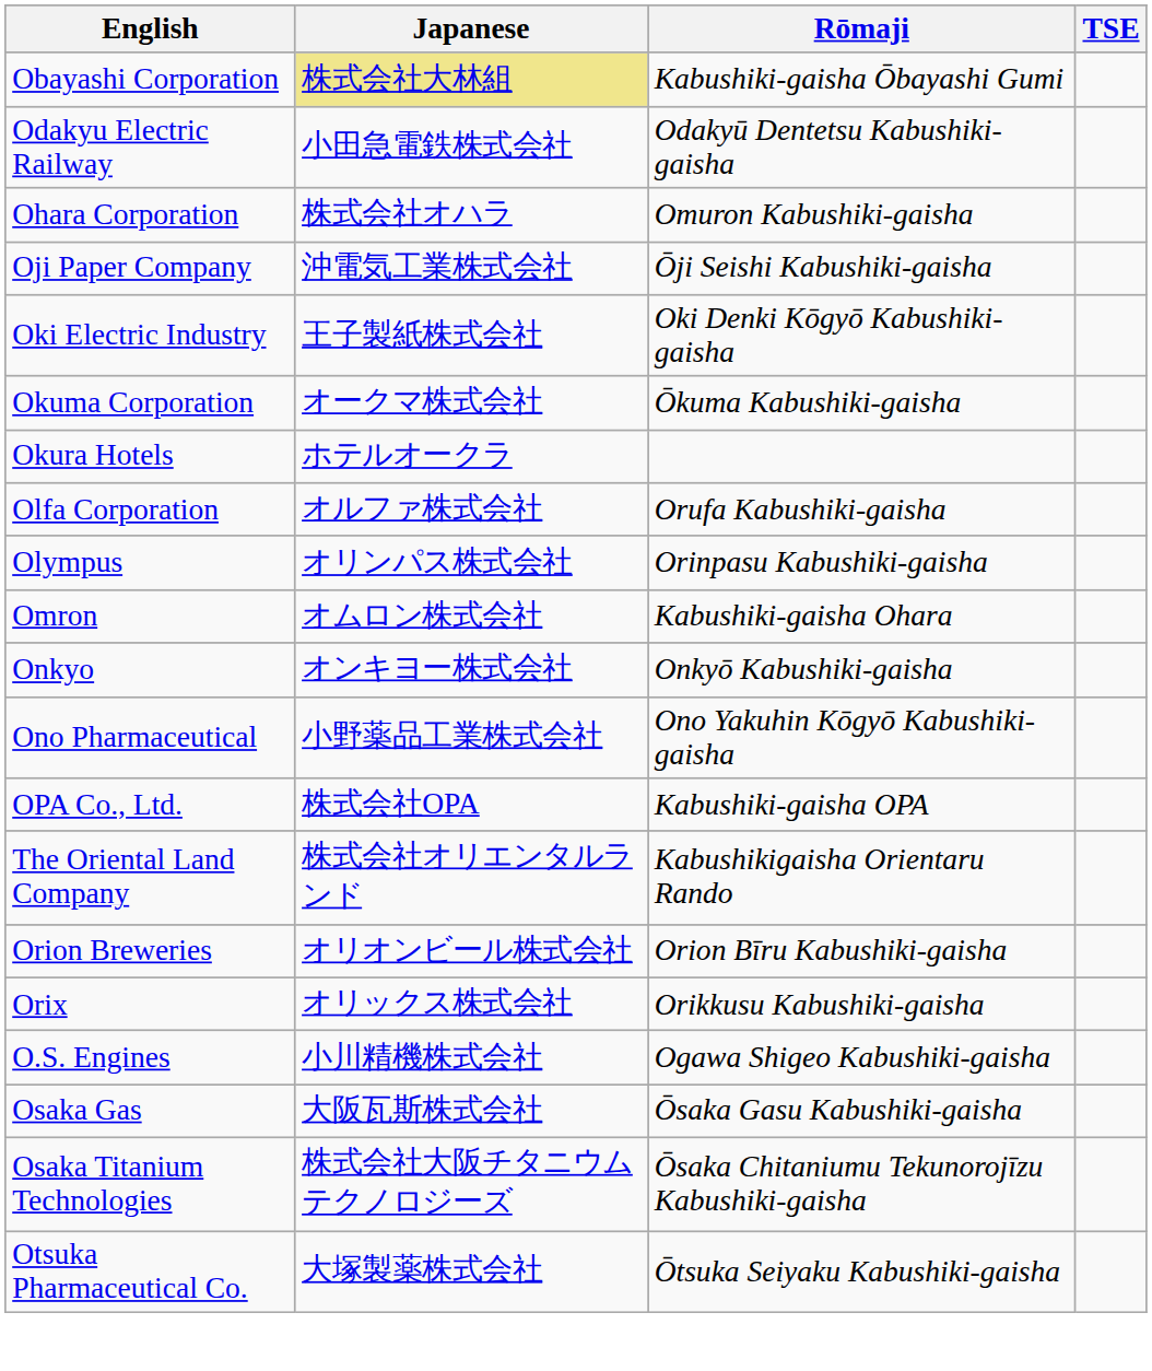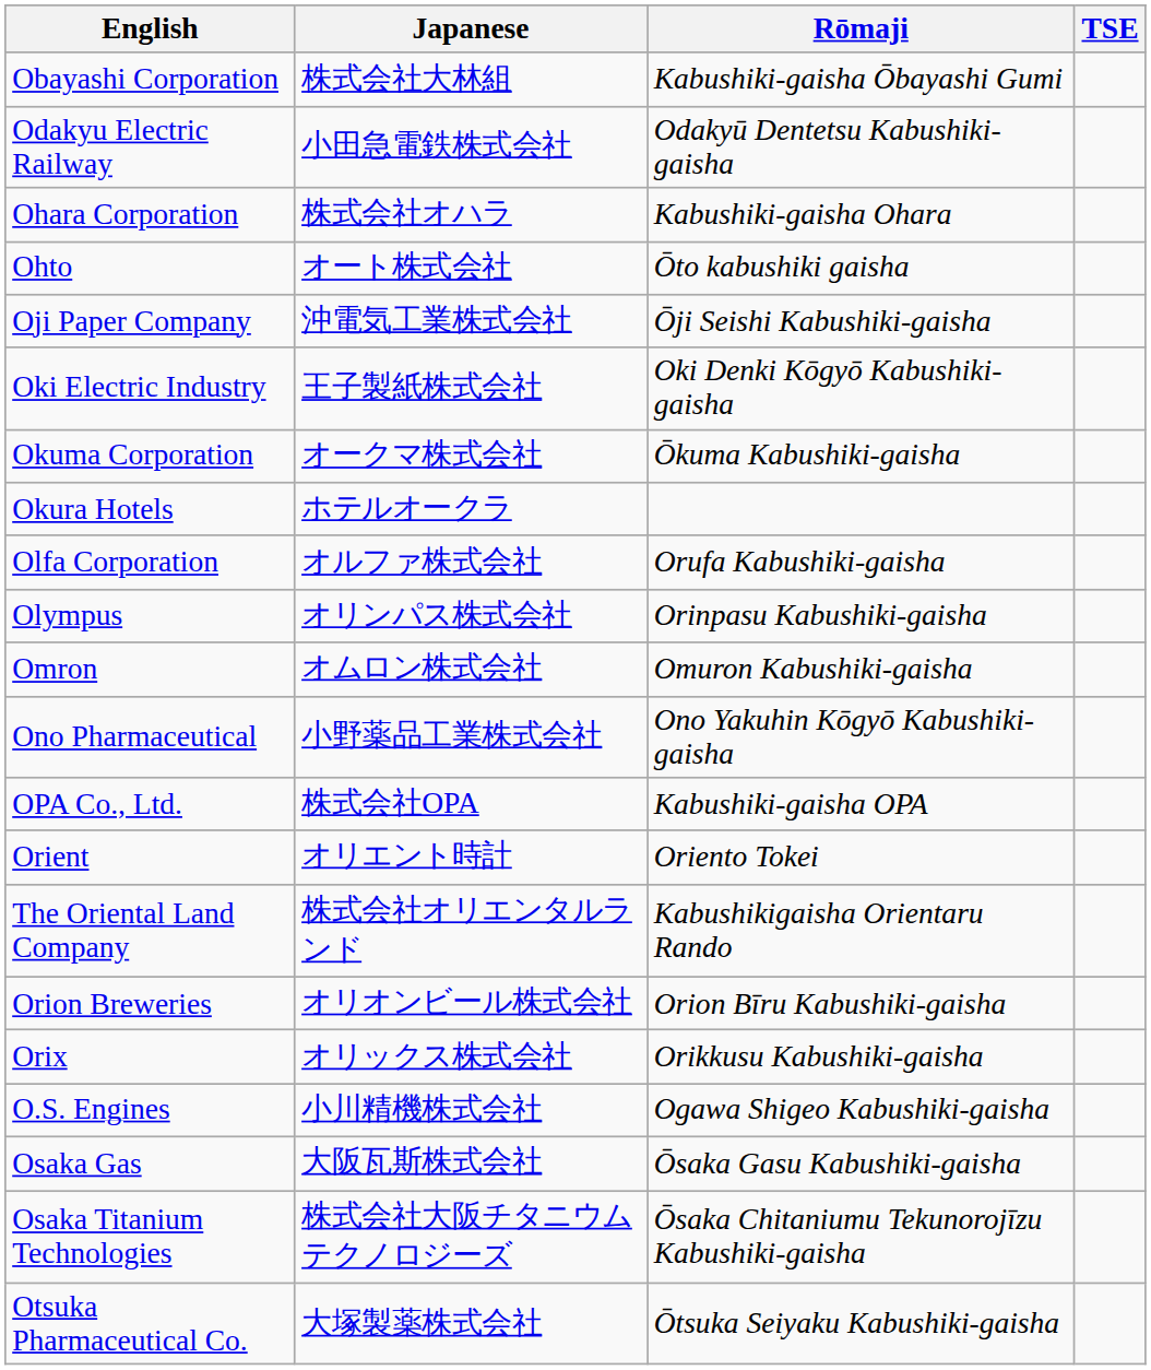Obayashi Corporation | Japanese: khaki background -> no background
Ohara Corporation | Rōmaji: Omuron Kabushiki-gaisha -> Kabushiki-gaisha Ohara
+ row: Ohto | オート株式会社 | Ōto kabushiki gaisha
Omron | Rōmaji: Kabushiki-gaisha Ohara -> Omuron Kabushiki-gaisha
- row: Onkyo | オンキヨー株式会社 | Onkyō Kabushiki-gaisha
+ row: Orient | オリエント時計 | Oriento Tokei
